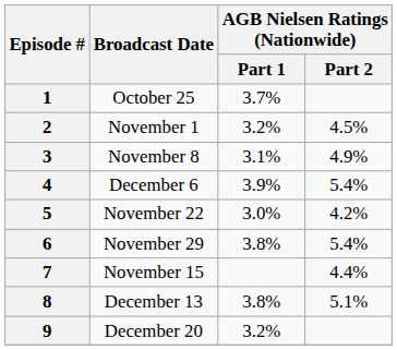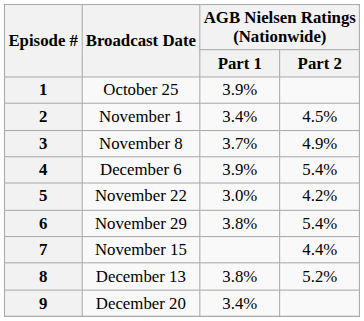1 | AGB Nielsen Ratings (Nationwide) / Part 1: 3.7% -> 3.9%
2 | AGB Nielsen Ratings (Nationwide) / Part 1: 3.2% -> 3.4%
3 | AGB Nielsen Ratings (Nationwide) / Part 1: 3.1% -> 3.7%
8 | AGB Nielsen Ratings (Nationwide) / Part 2: 5.1% -> 5.2%
9 | AGB Nielsen Ratings (Nationwide) / Part 1: 3.2% -> 3.4%
